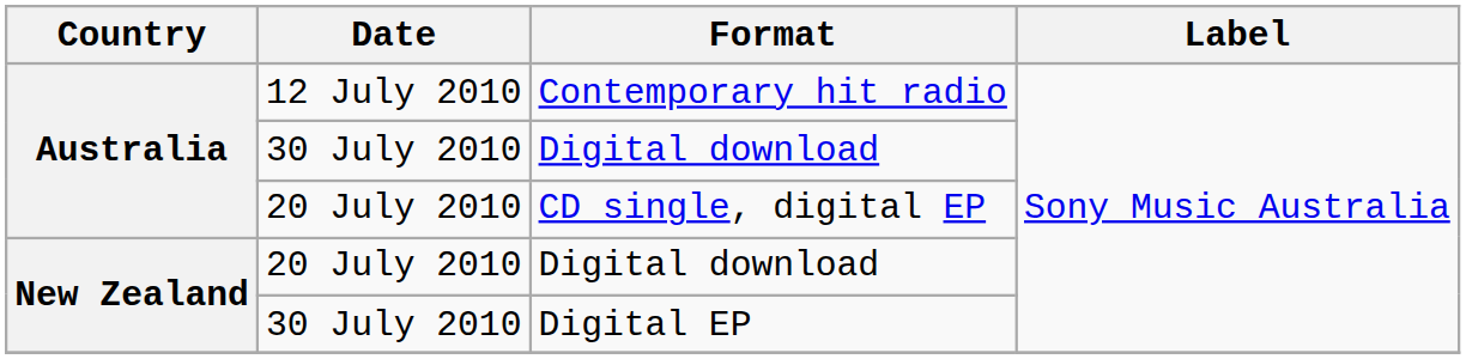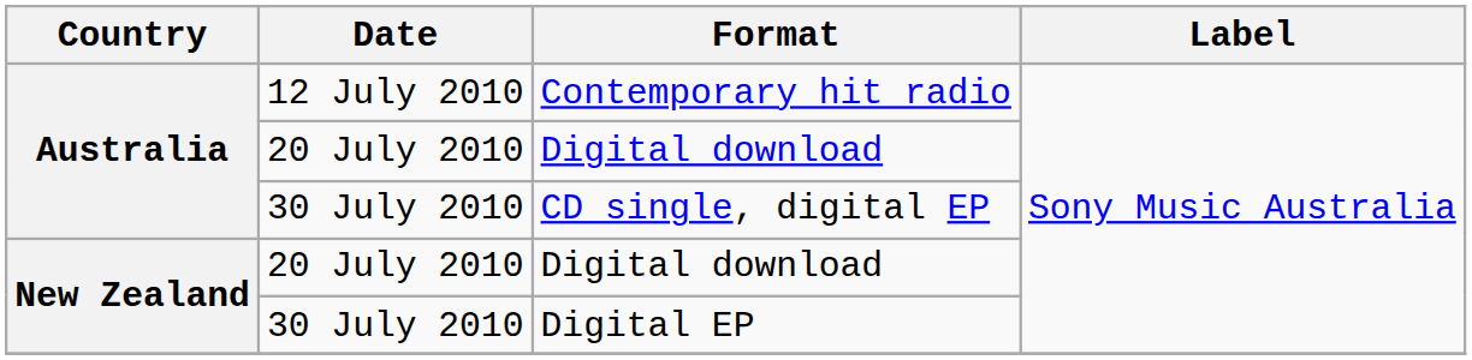Australia / Digital download | Date: 30 July 2010 -> 20 July 2010
CD single, digital EP | Date: 20 July 2010 -> 30 July 2010
